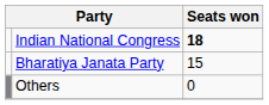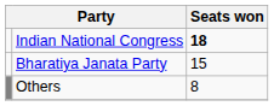Others | Seats won: 0 -> 8
